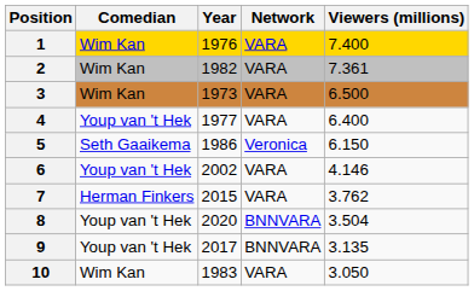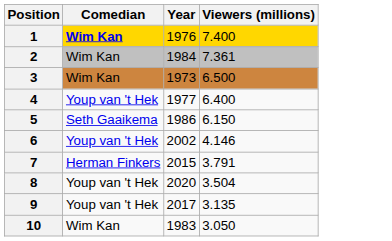- column: Network | VARA | VARA | VARA | VARA | Veronica | VARA | VARA | BNNVARA | BNNVARA | VARA
1 | Comedian: normal -> bold
2 | Year: 1982 -> 1984
7 | Viewers (millions): 3.762 -> 3.791
